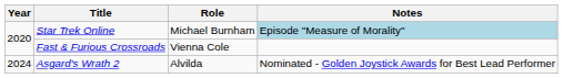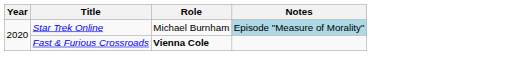Fast & Furious Crossroads | Role: normal -> bold
- row: 2024 | Asgard's Wrath 2 | Alvilda | Nominated - Golden Joystick Awards for Best Lead Performer
